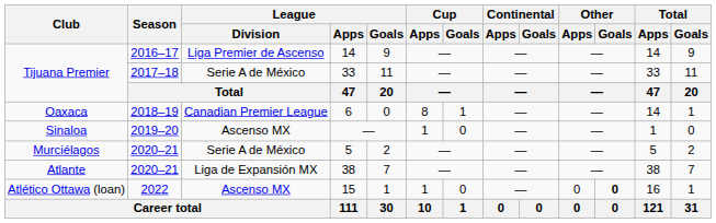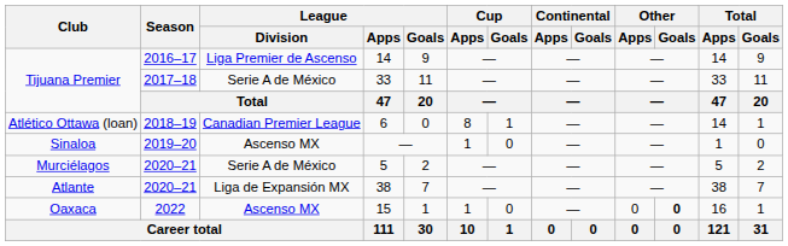6 | Club: Oaxaca -> Atlético Ottawa (loan)
15 | Club: Atlético Ottawa (loan) -> Oaxaca
